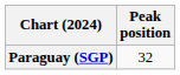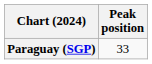Paraguay (SGP) | Peak position: 32 -> 33
